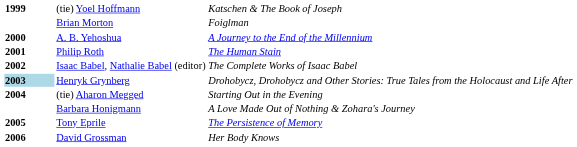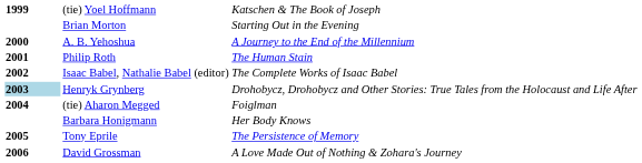Brian Morton | column 3: Foiglman -> Starting Out in the Evening
(tie) Aharon Megged | column 3: Starting Out in the Evening -> Foiglman
Barbara Honigmann | column 3: A Love Made Out of Nothing & Zohara's Journey -> Her Body Knows
David Grossman | column 3: Her Body Knows -> A Love Made Out of Nothing & Zohara's Journey
